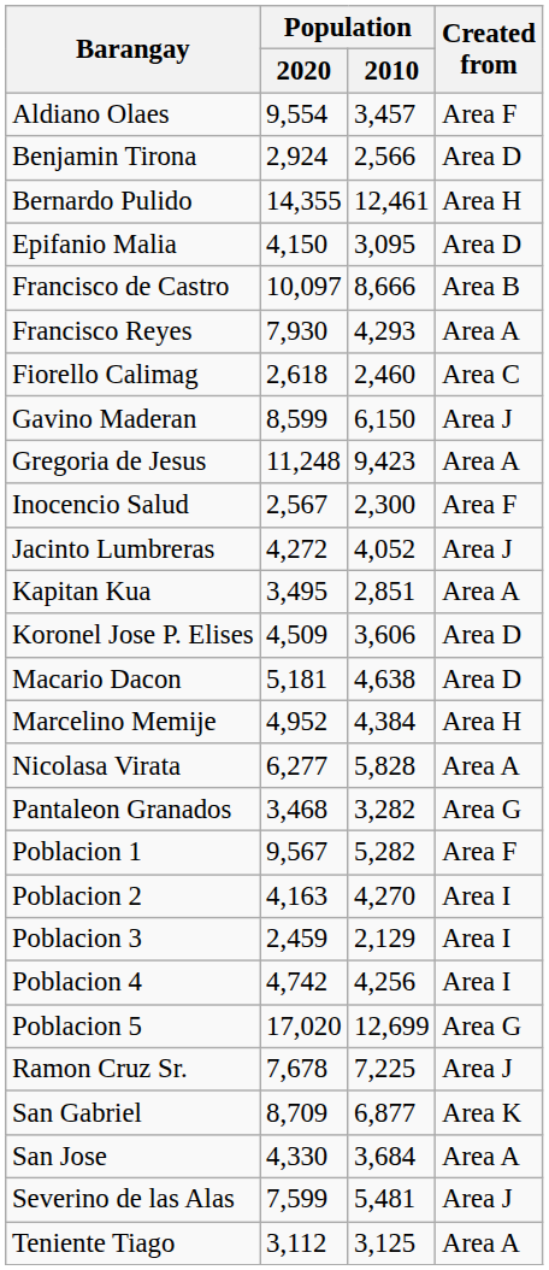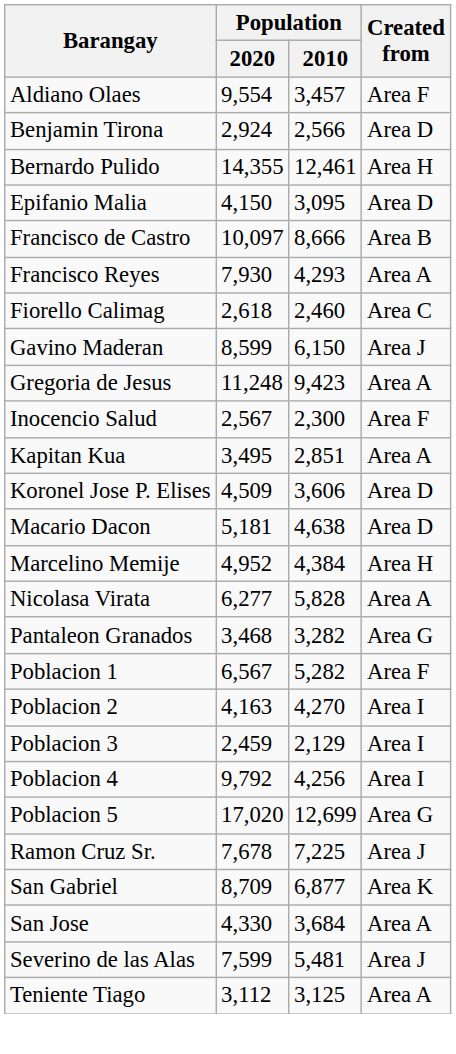- row: Jacinto Lumbreras | 4,272 | 4,052 | Area J
Poblacion 1 | Population / 2020: 9,567 -> 6,567
Poblacion 4 | Population / 2020: 4,742 -> 9,792
